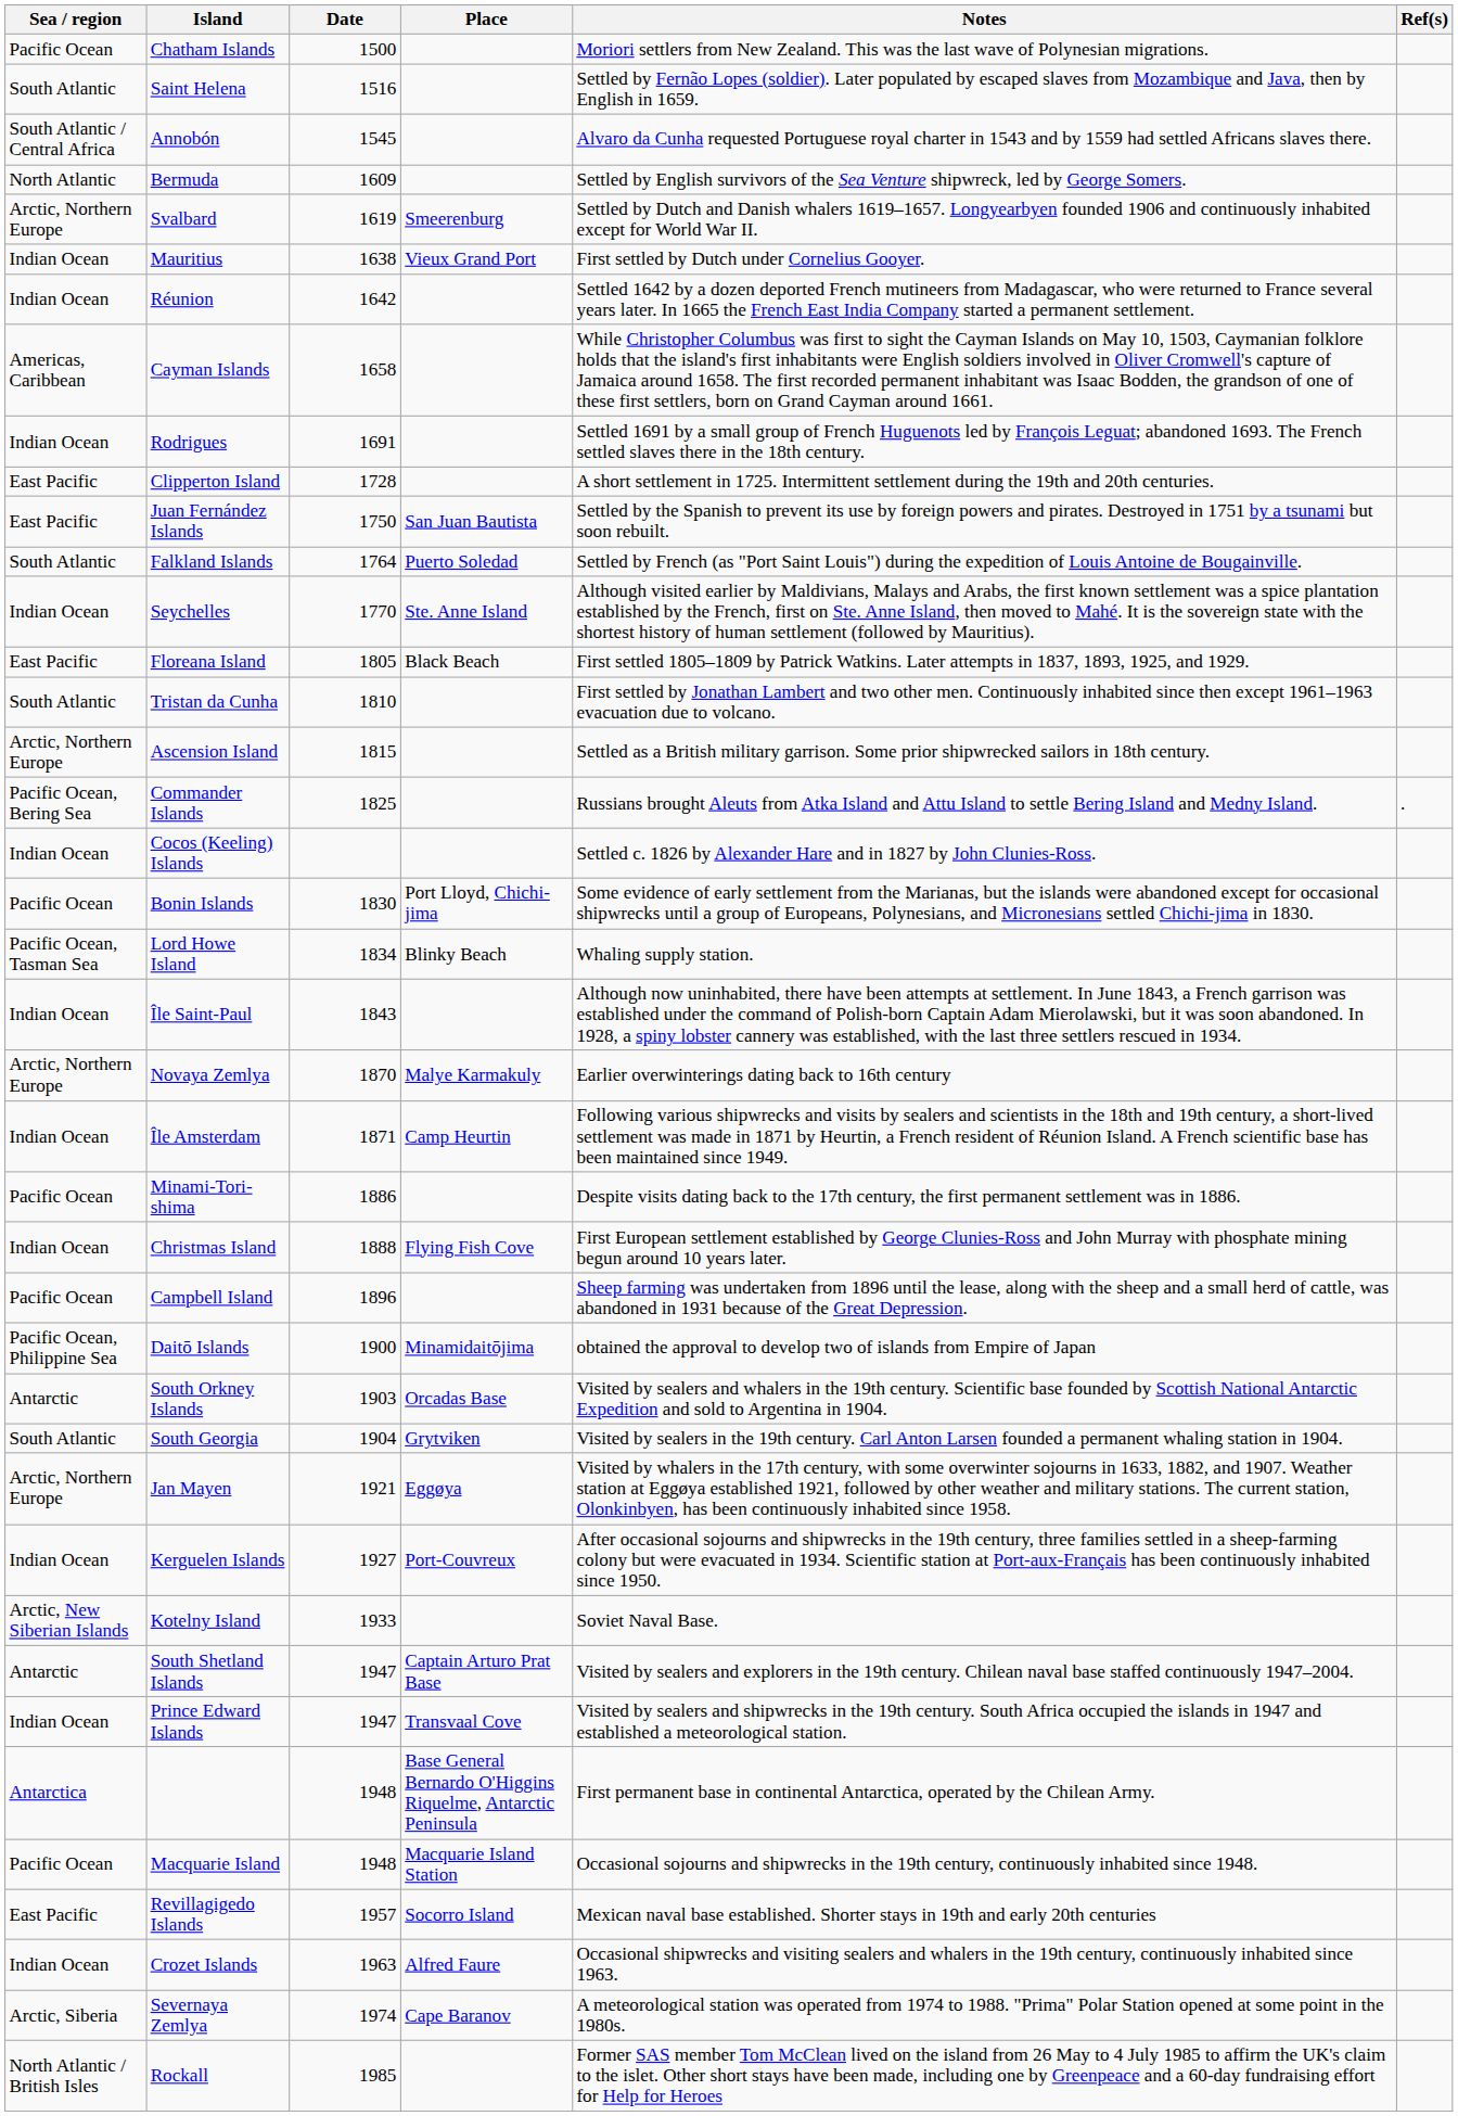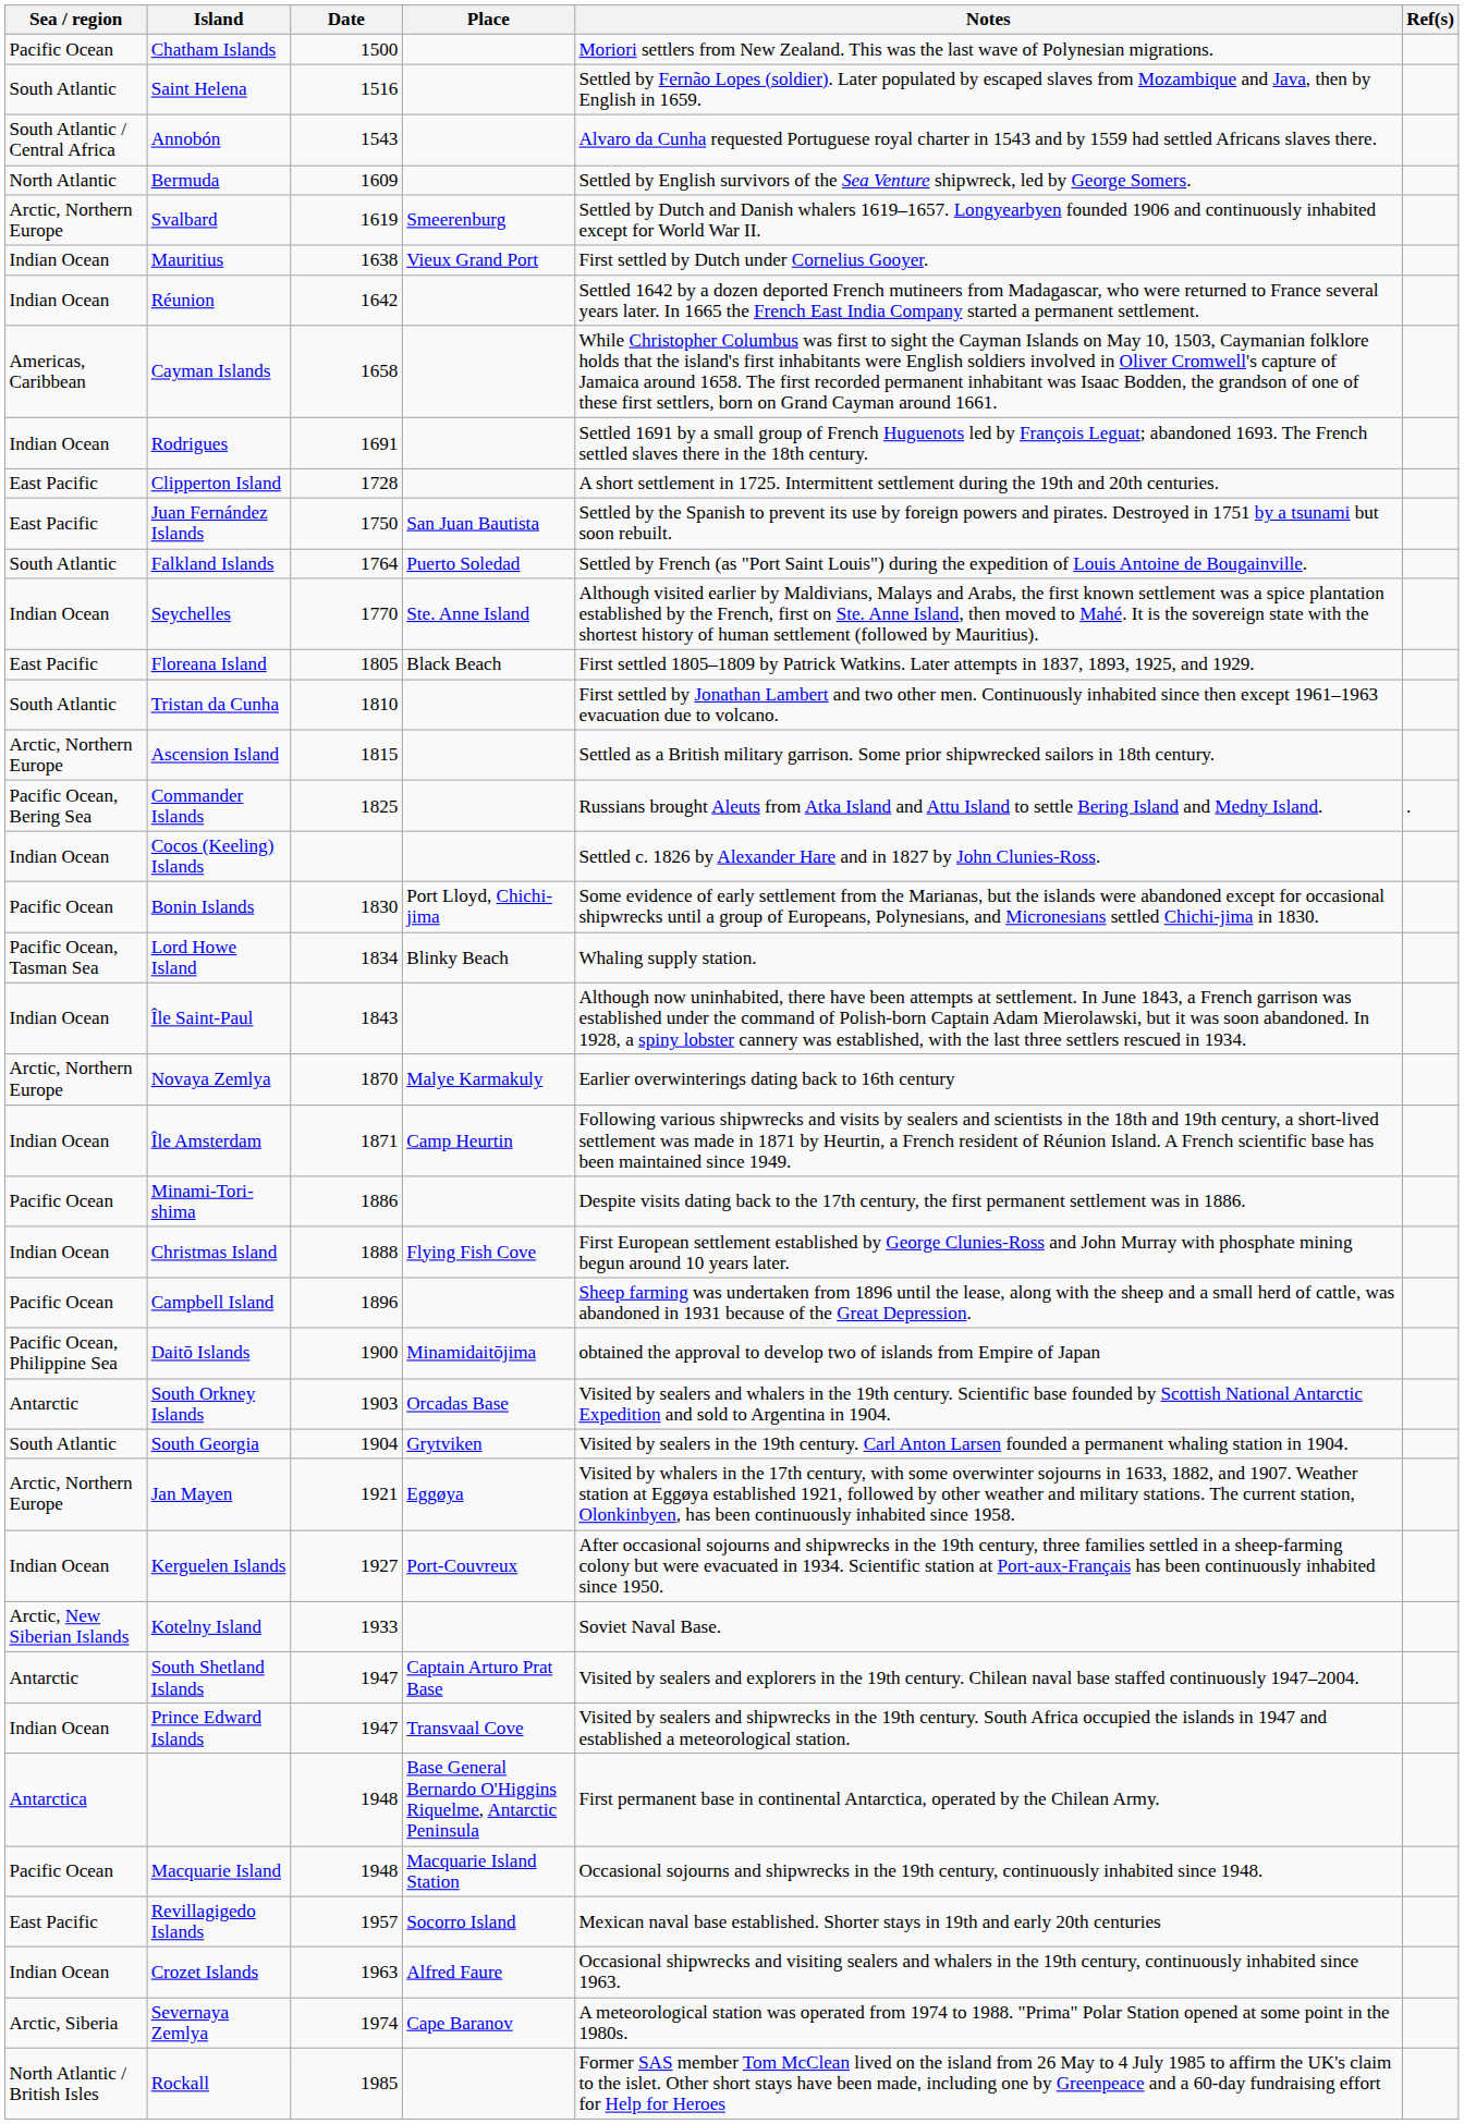Annobón | Date: 1545 -> 1543
